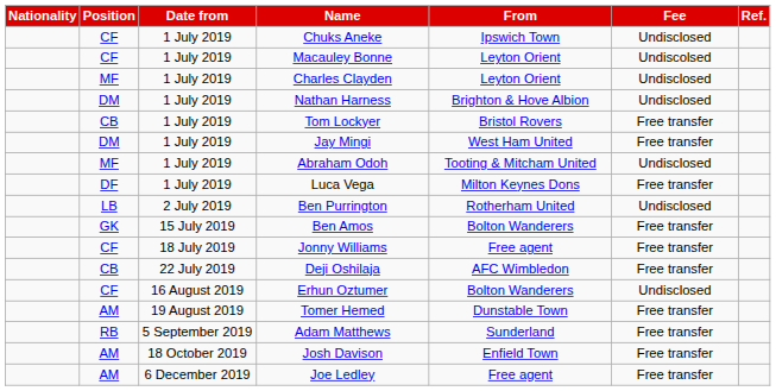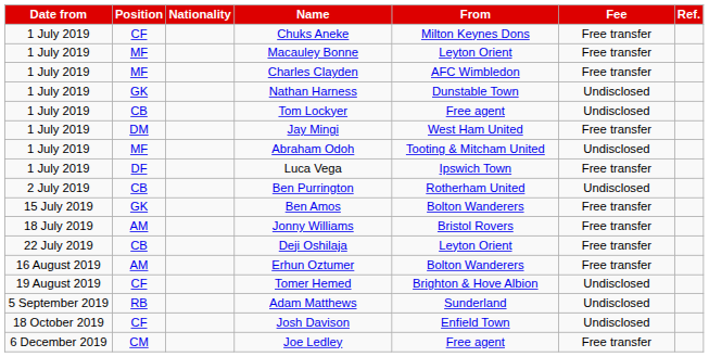columns swapped: Date from <-> Nationality
Chuks Aneke | From: Ipswich Town -> Milton Keynes Dons
Chuks Aneke | Fee: Undisclosed -> Free transfer
Macauley Bonne | Position: CF -> MF
Macauley Bonne | Fee: Undiscolsed -> Free transfer
Charles Clayden | From: Leyton Orient -> AFC Wimbledon
Charles Clayden | Fee: Undisclosed -> Free transfer
Nathan Harness | Position: DM -> GK
Nathan Harness | From: Brighton & Hove Albion -> Dunstable Town
Tom Lockyer | From: Bristol Rovers -> Free agent
Tom Lockyer | Fee: Free transfer -> Undisclosed
Luca Vega | From: Milton Keynes Dons -> Ipswich Town
Ben Purrington | Position: LB -> CB
Jonny Williams | Position: CF -> AM
Jonny Williams | From: Free agent -> Bristol Rovers
Deji Oshilaja | From: AFC Wimbledon -> Leyton Orient
Erhun Oztumer | Position: CF -> AM
Erhun Oztumer | Fee: Undisclosed -> Free transfer
Tomer Hemed | Position: AM -> CF
Tomer Hemed | From: Dunstable Town -> Brighton & Hove Albion
Tomer Hemed | Fee: Free transfer -> Undisclosed
Adam Matthews | Fee: Free transfer -> Undisclosed
Josh Davison | Position: AM -> CF
Josh Davison | Fee: Free transfer -> Undisclosed
Joe Ledley | Position: AM -> CM
